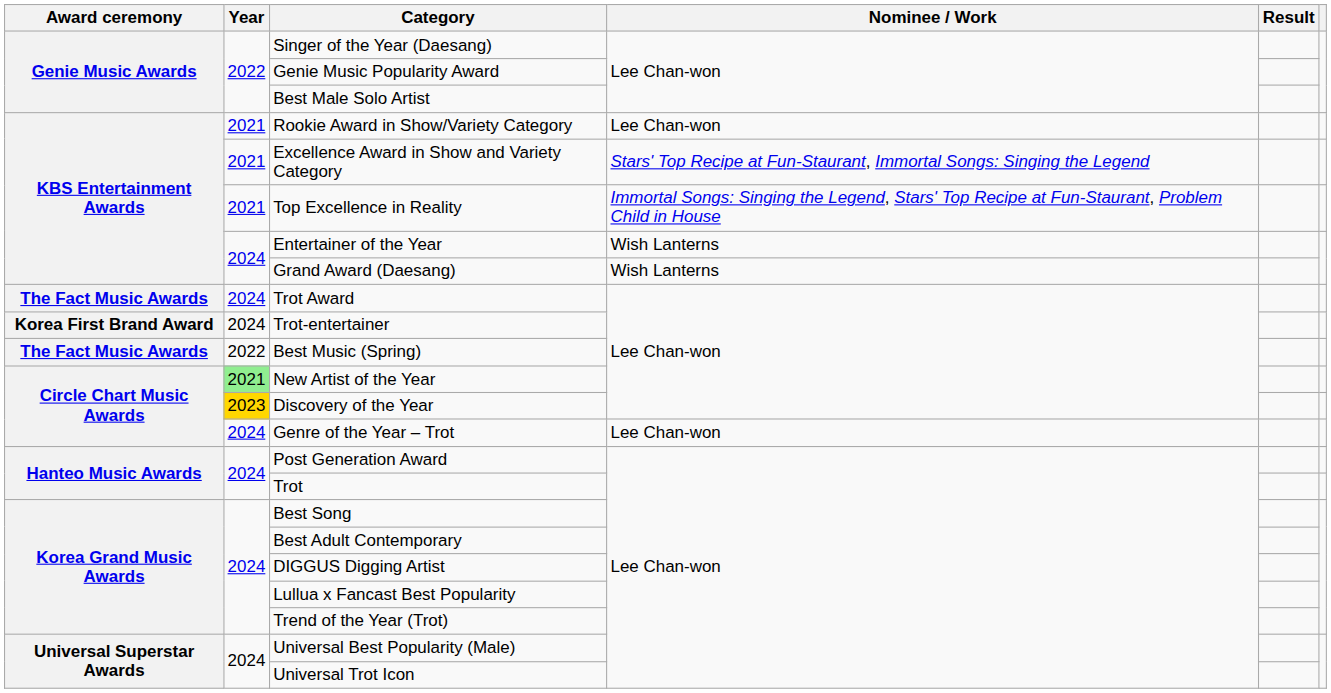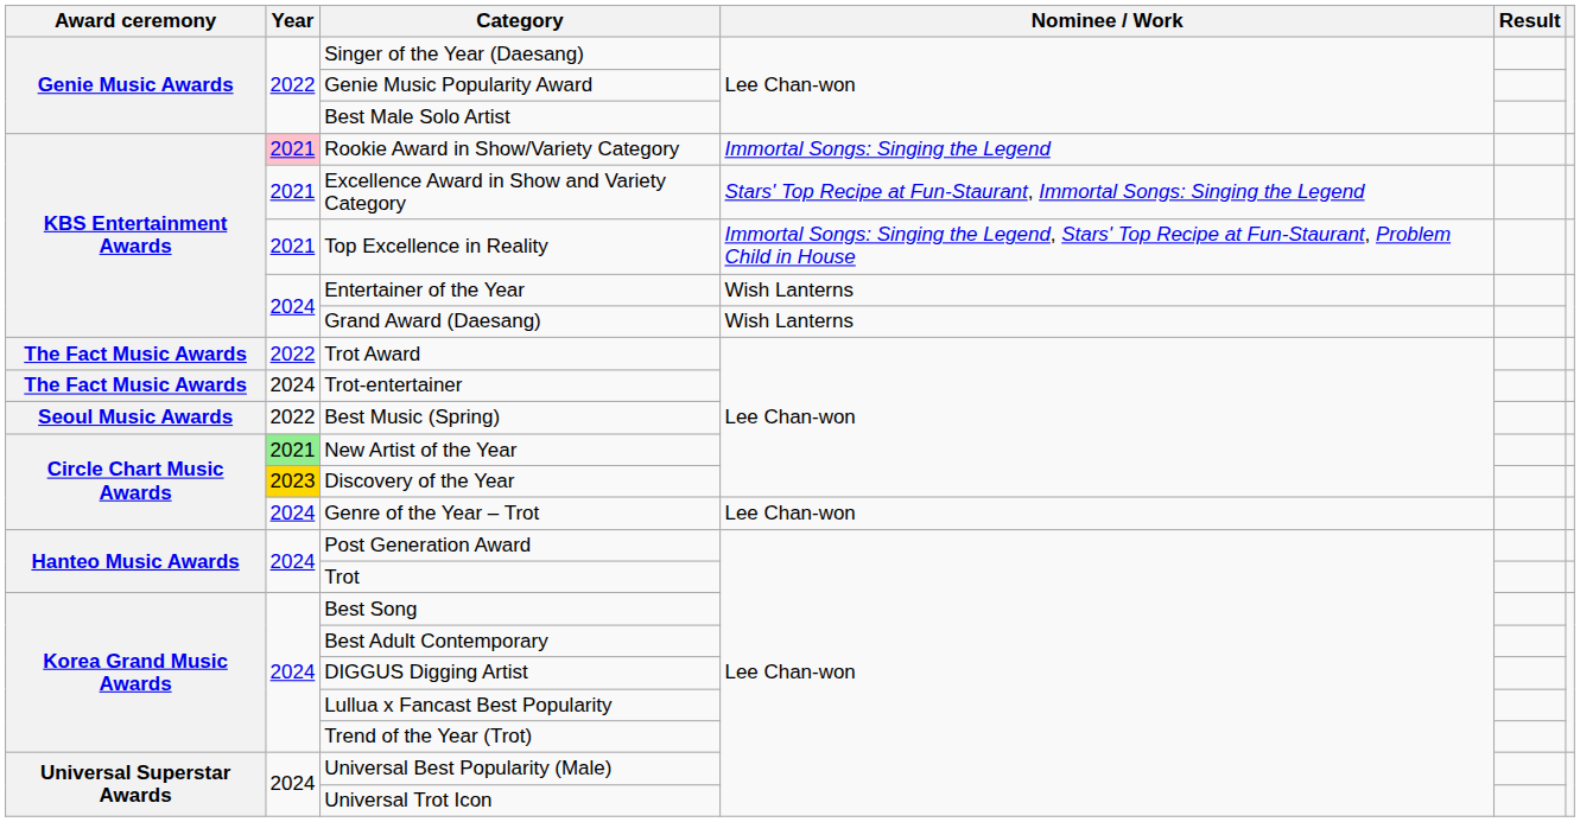Rookie Award in Show/Variety Category | Year: no background -> pink background
Rookie Award in Show/Variety Category | Nominee / Work: Lee Chan-won -> Immortal Songs: Singing the Legend
Trot Award | Year: 2024 -> 2022
Trot-entertainer | Award ceremony: Korea First Brand Award -> The Fact Music Awards
Best Music (Spring) | Award ceremony: The Fact Music Awards -> Seoul Music Awards
